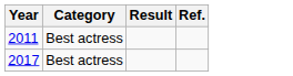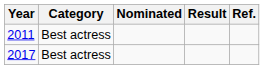+ column: Nominated
